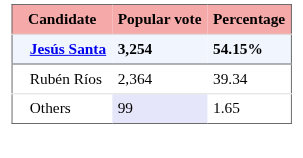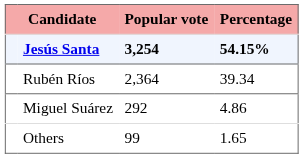+ row: Miguel Suárez | 292 | 4.86
Others | Popular vote: lavender background -> no background
